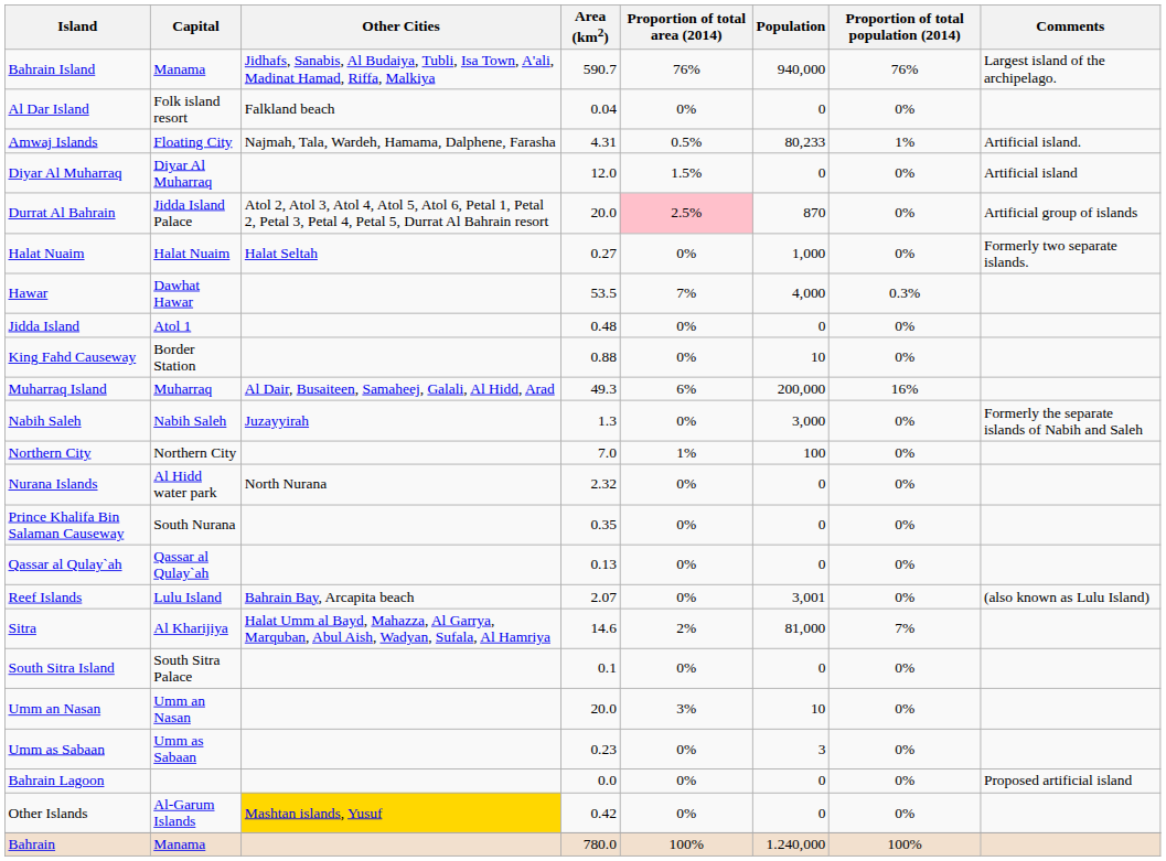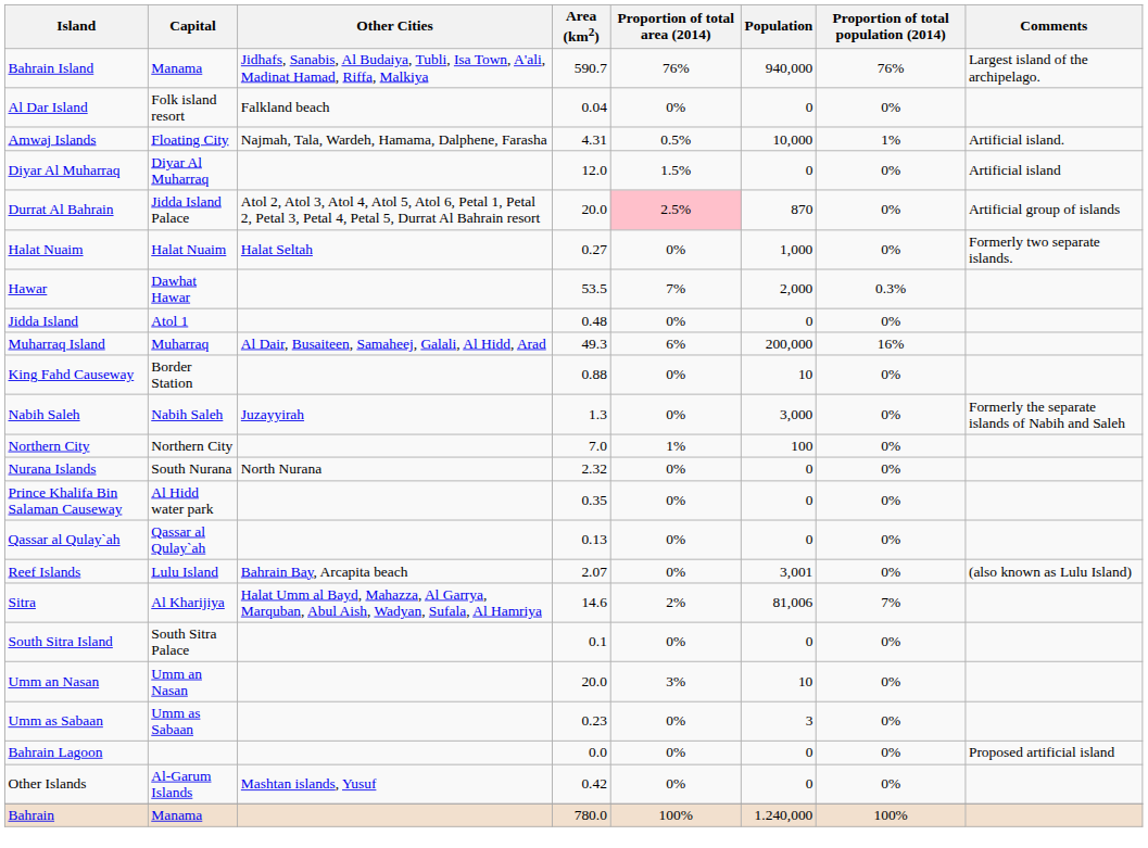Amwaj Islands | Population: 80,233 -> 10,000
Hawar | Population: 4,000 -> 2,000
rows swapped: King Fahd Causeway <-> Muharraq Island
Nurana Islands | Capital: Al Hidd water park -> South Nurana
Prince Khalifa Bin Salaman Causeway | Capital: South Nurana -> Al Hidd water park
Sitra | Population: 81,000 -> 81,006
Other Islands | Other Cities: gold background -> no background
